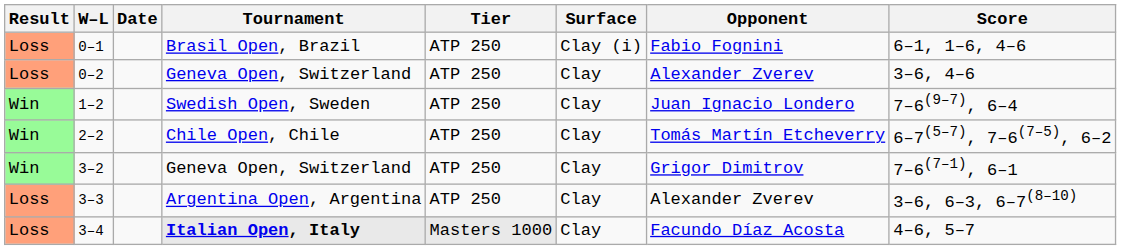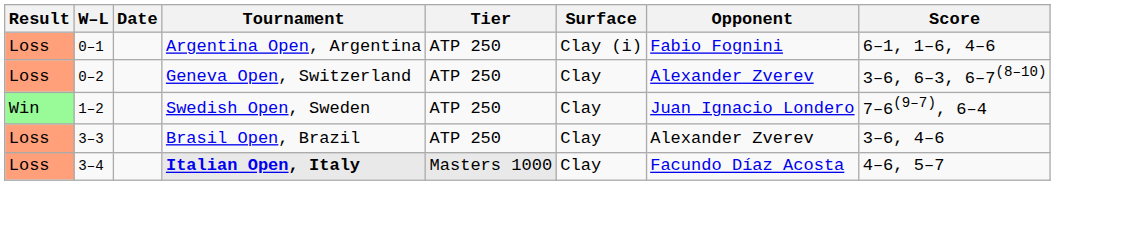0–1 | Tournament: Brasil Open, Brazil -> Argentina Open, Argentina
0–2 | Score: 3–6, 4–6 -> 3–6, 6–3, 6–7(8–10)
- row: Win | 2–2 | Chile Open, Chile | ATP 250 | Clay | Tomás Martín Etcheverry | 6–7(5–7), 7–6(7–5), 6–2
- row: Win | 3–2 | Geneva Open, Switzerland | ATP 250 | Clay | Grigor Dimitrov | 7–6(7–1), 6–1
3–3 | Tournament: Argentina Open, Argentina -> Brasil Open, Brazil
3–3 | Score: 3–6, 6–3, 6–7(8–10) -> 3–6, 4–6
